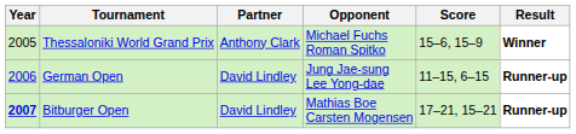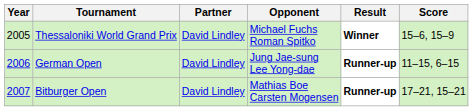columns swapped: Score <-> Result
Thessaloniki World Grand Prix | Partner: Anthony Clark -> David Lindley
Bitburger Open | Year: bold -> normal
